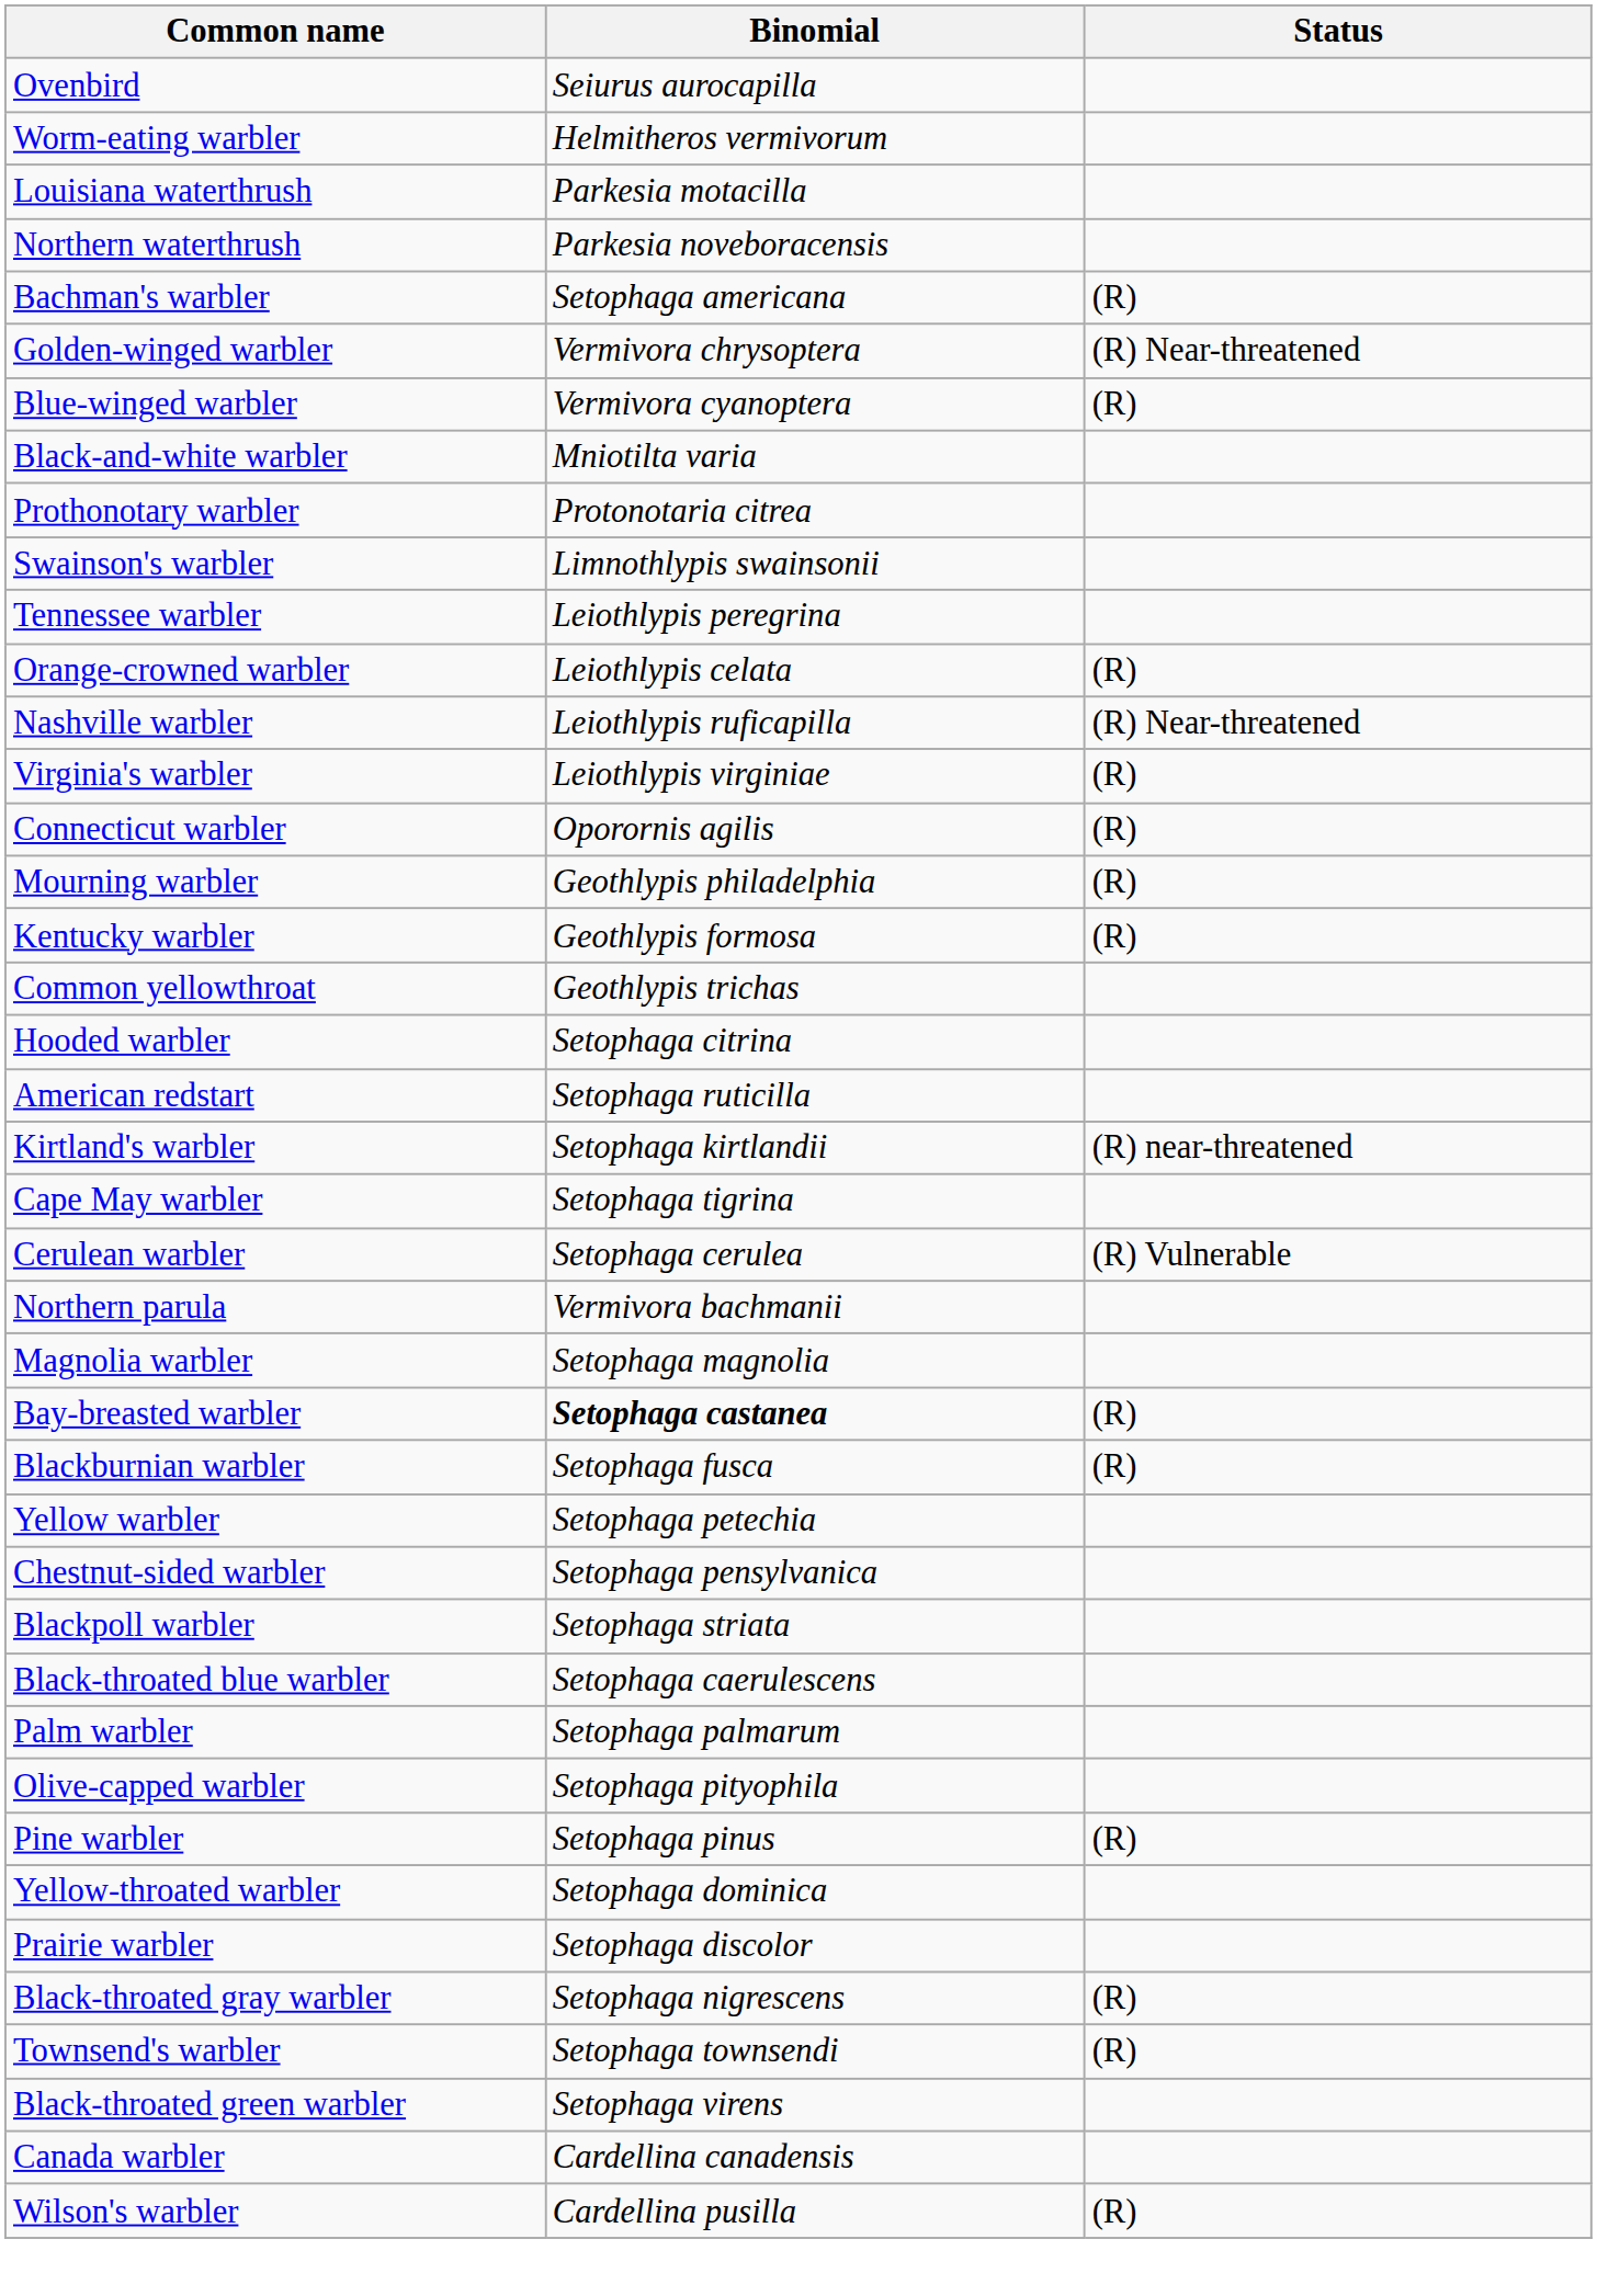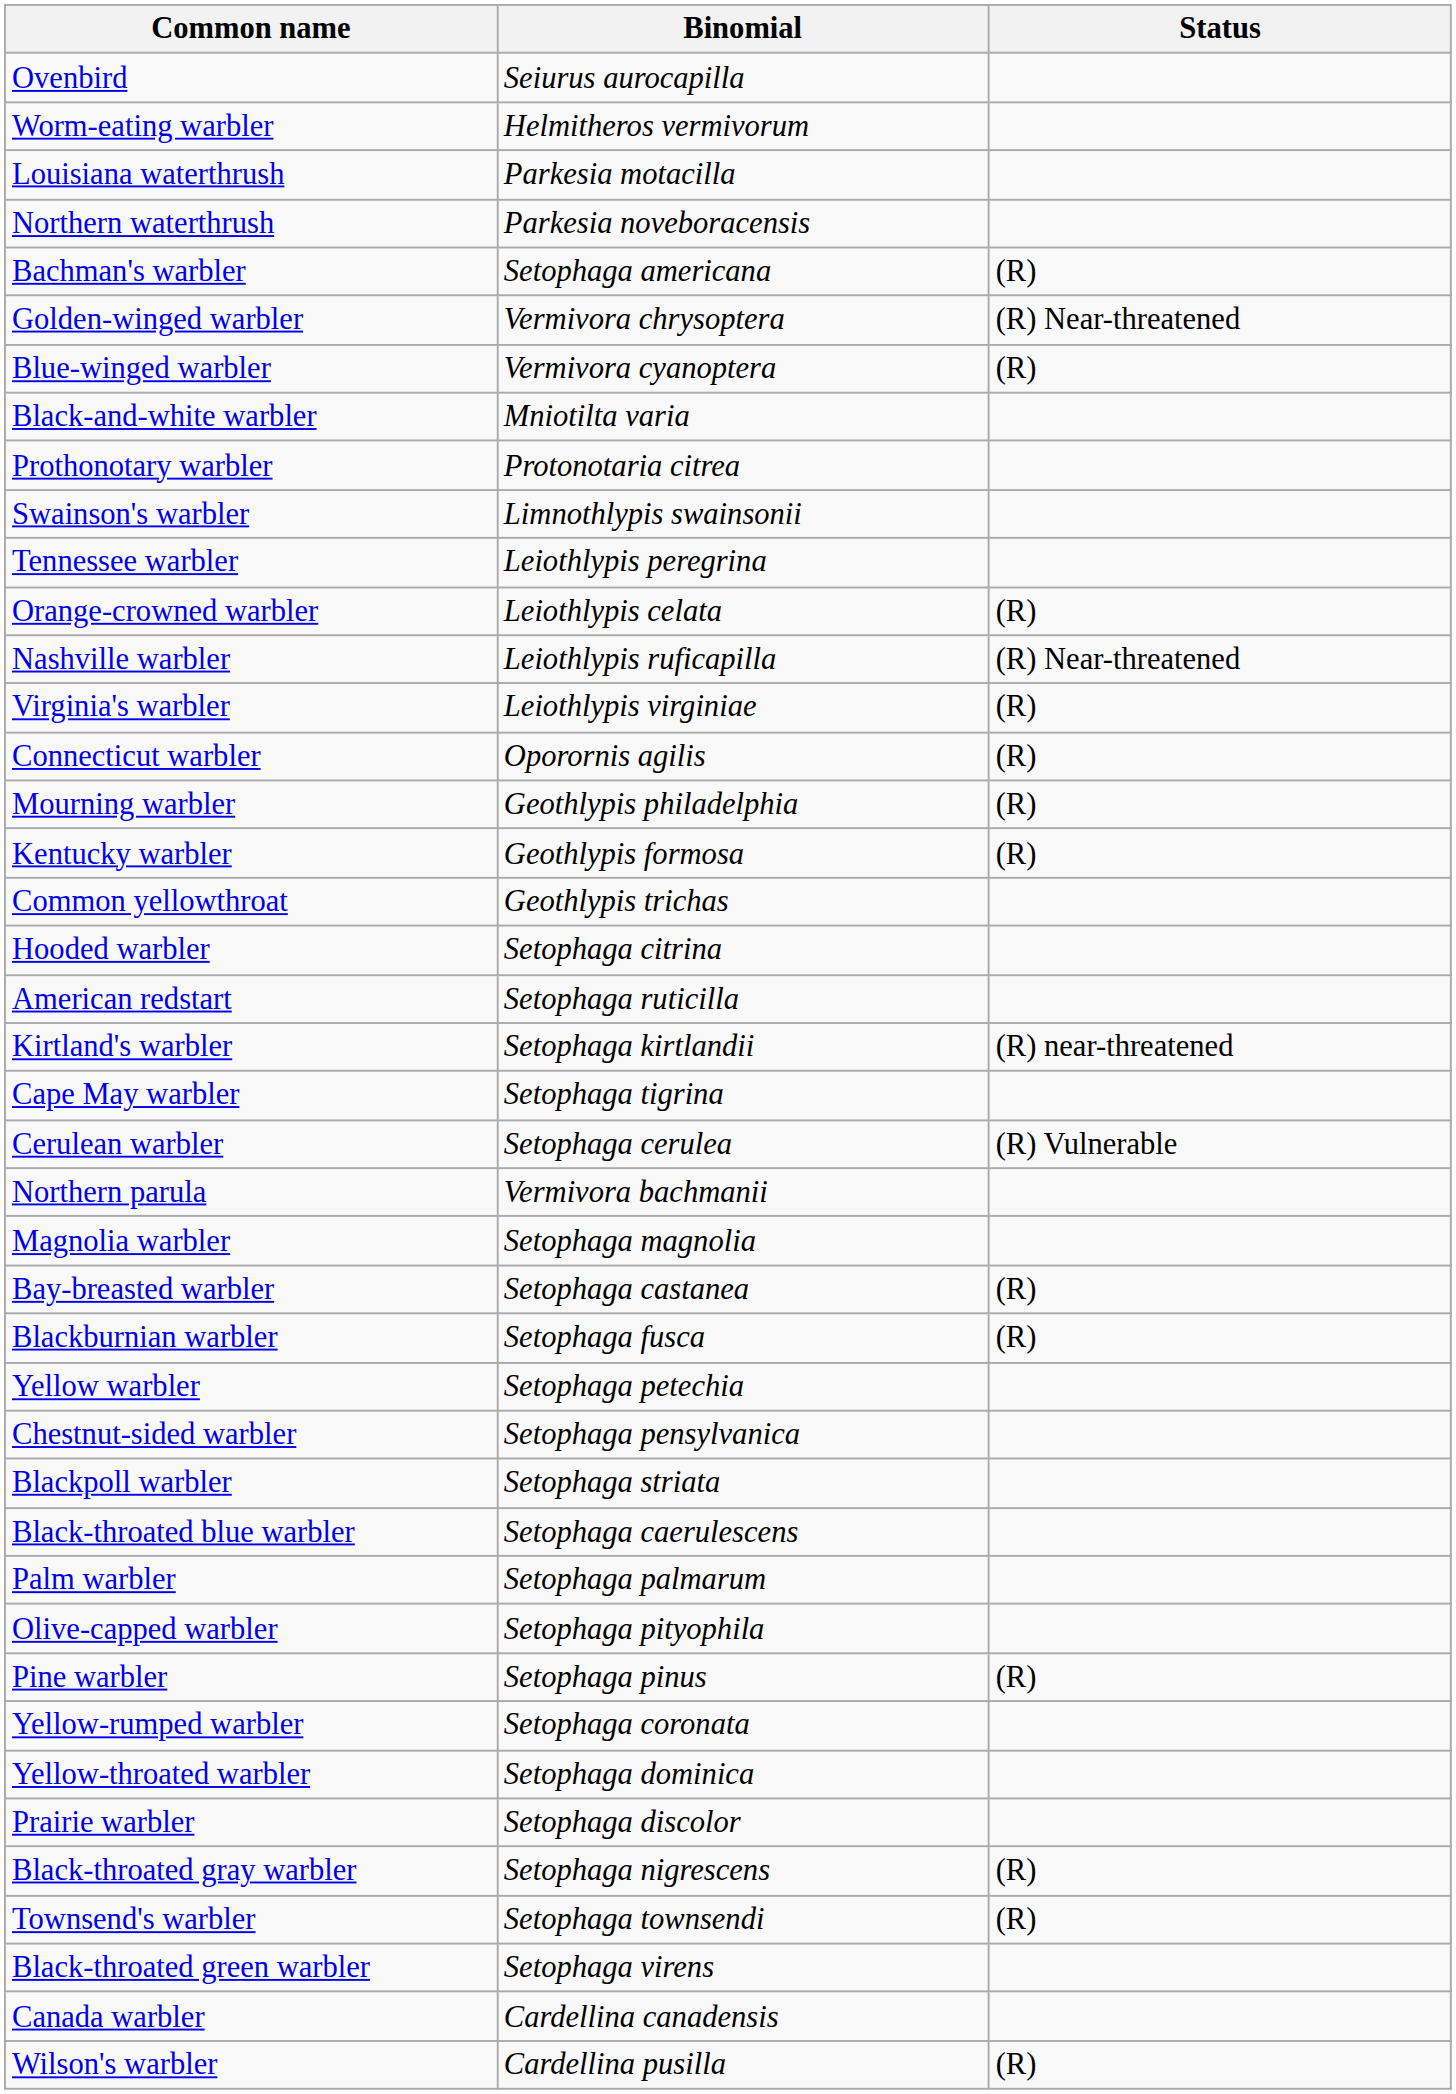Bay-breasted warbler | Binomial: bold -> normal
+ row: Yellow-rumped warbler | Setophaga coronata
